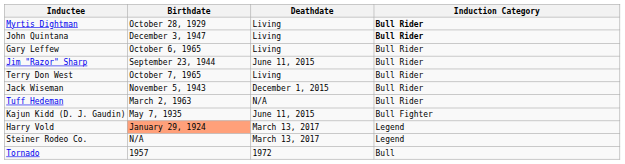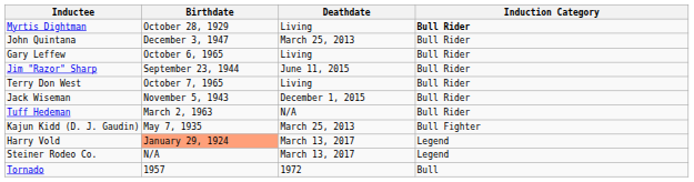John Quintana | Deathdate: Living -> March 25, 2013
John Quintana | Induction Category: bold -> normal
Kajun Kidd (D. J. Gaudin) | Deathdate: June 11, 2015 -> March 25, 2013
